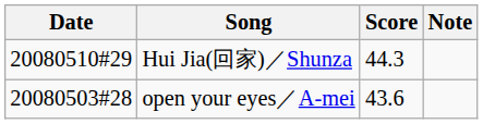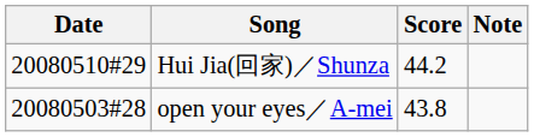Hui Jia(回家)／Shunza | Score: 44.3 -> 44.2
open your eyes／A-mei | Score: 43.6 -> 43.8
